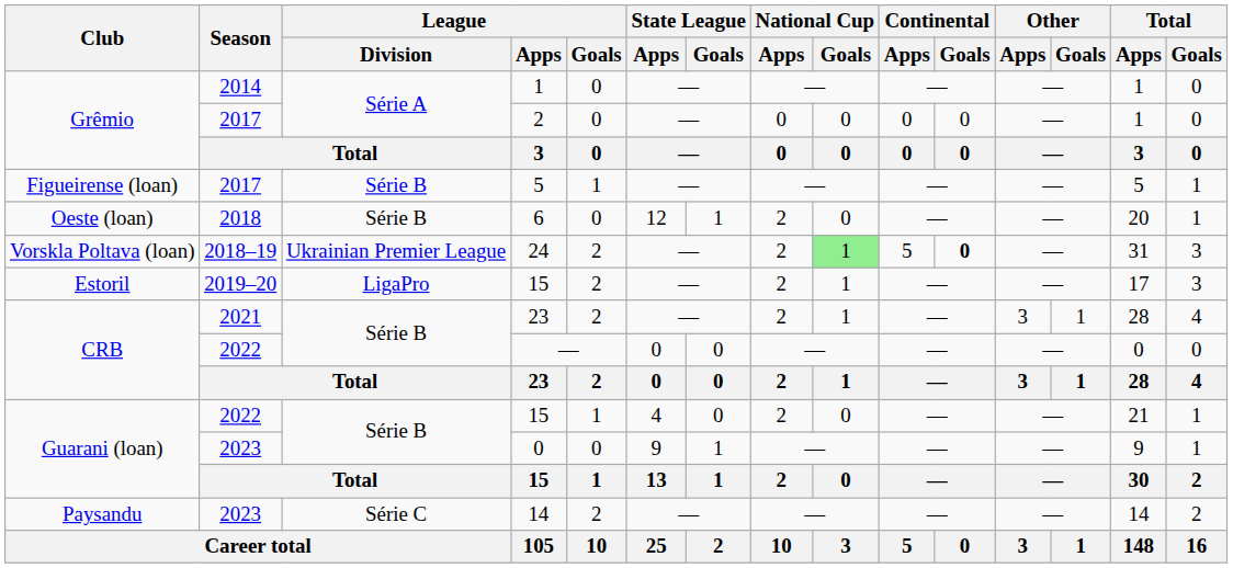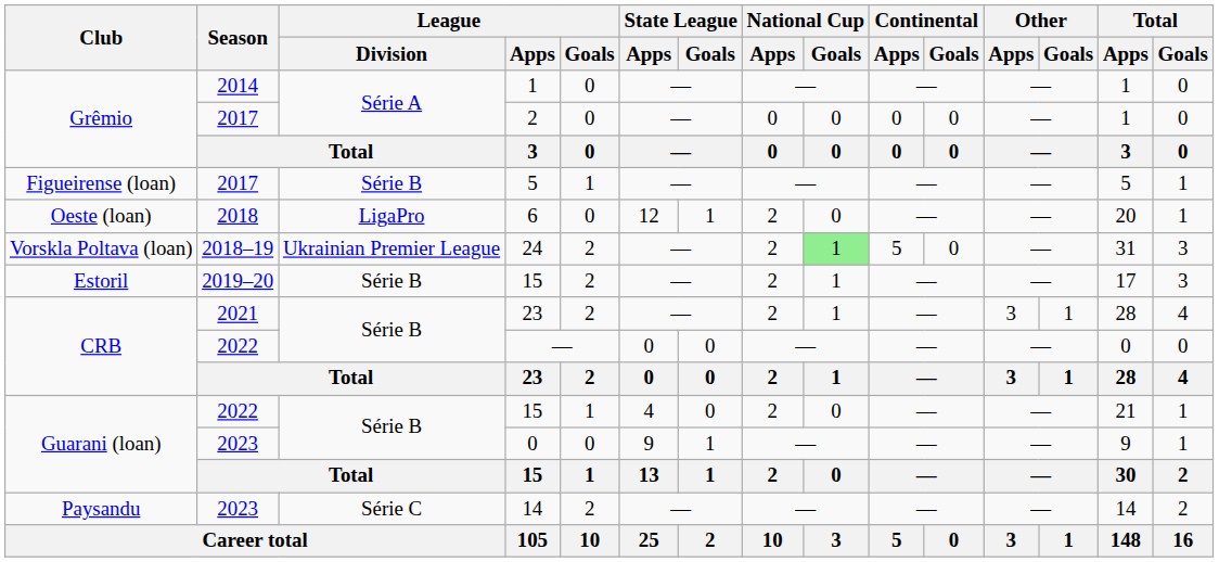6 | League / Division: Série B -> LigaPro
24 | Continental / Goals: bold -> normal
Estoril / 15 | League / Division: LigaPro -> Série B
